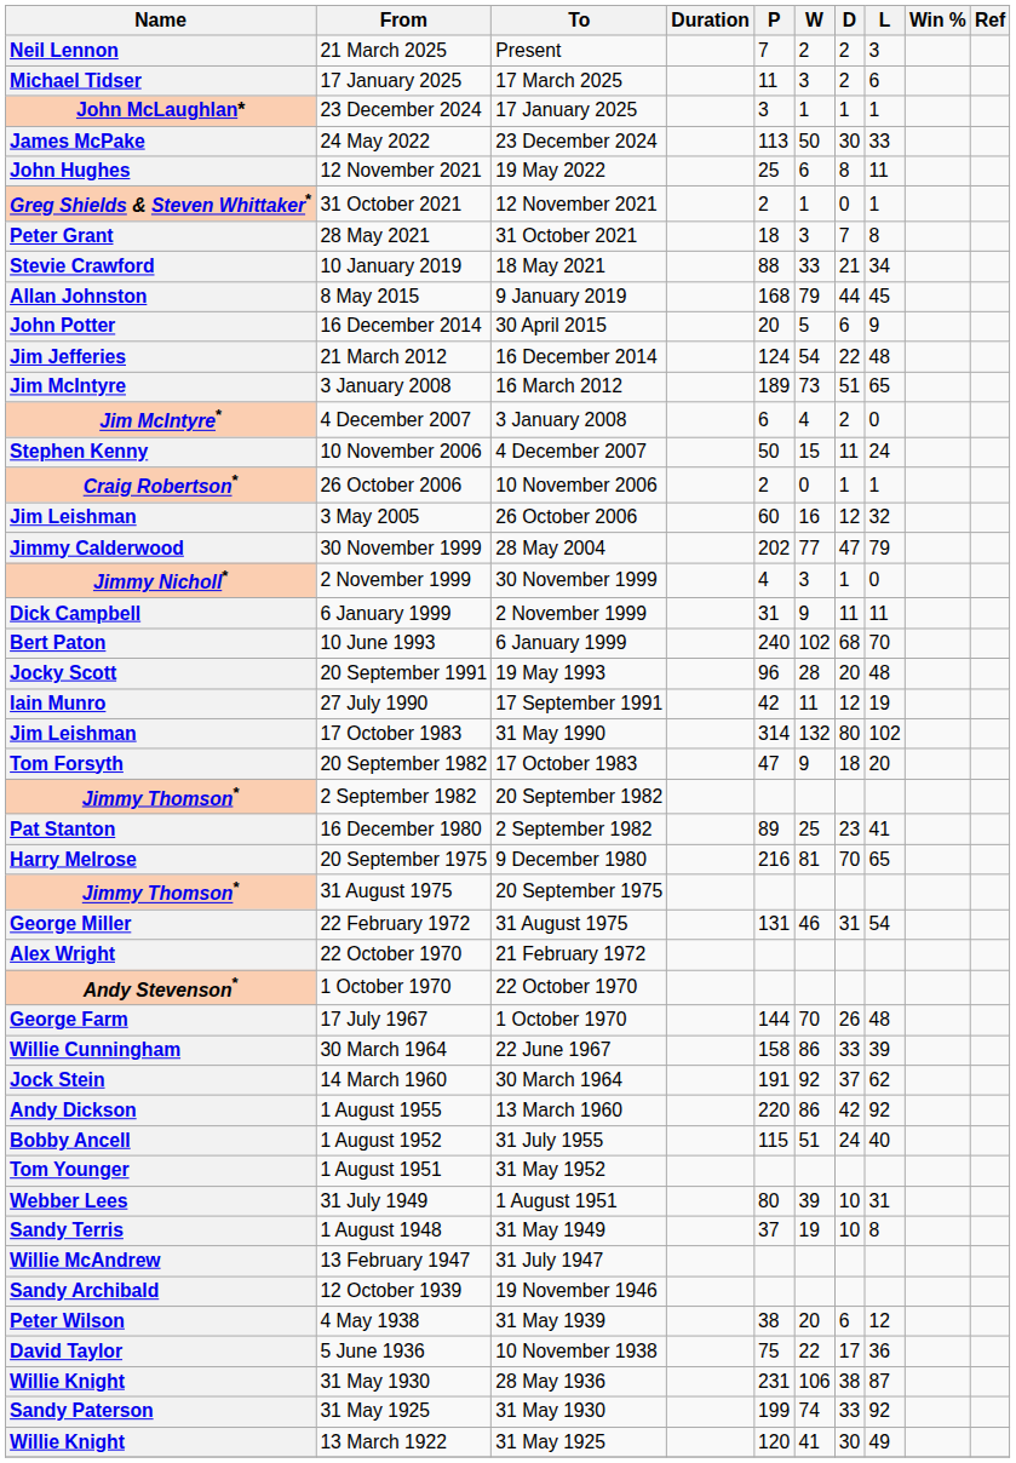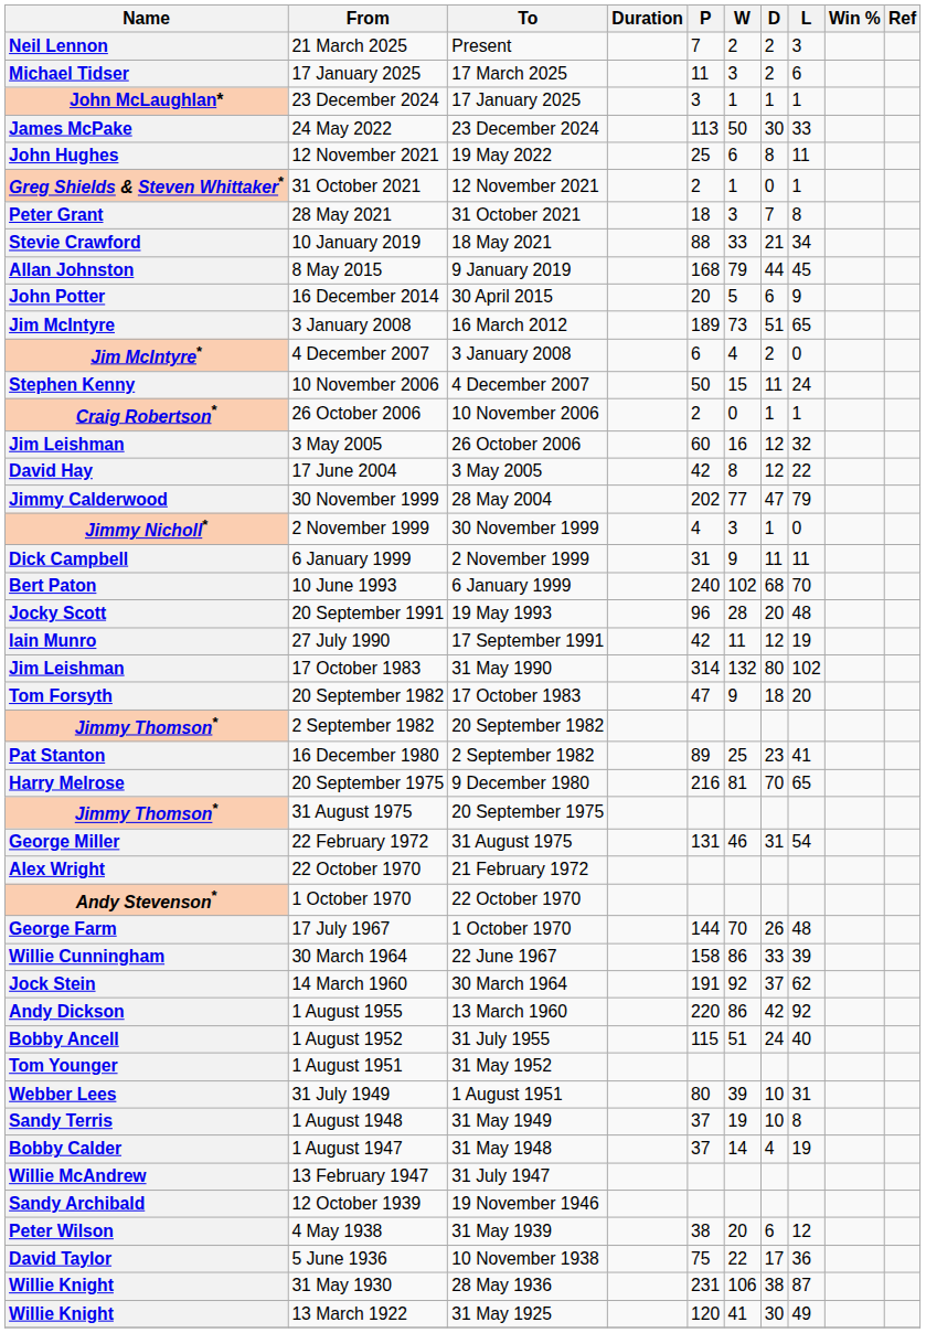- row: Jim Jefferies | 21 March 2012 | 16 December 2014 | 124 | 54 | 22 | 48
+ row: David Hay | 17 June 2004 | 3 May 2005 | 42 | 8 | 12 | 22
+ row: Bobby Calder | 1 August 1947 | 31 May 1948 | 37 | 14 | 4 | 19
- row: Sandy Paterson | 31 May 1925 | 31 May 1930 | 199 | 74 | 33 | 92
